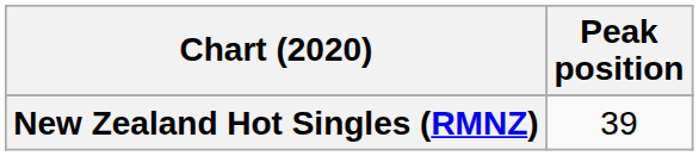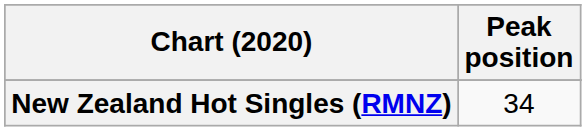New Zealand Hot Singles (RMNZ) | Peak position: 39 -> 34
